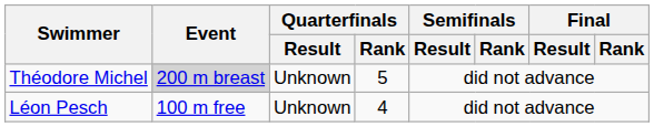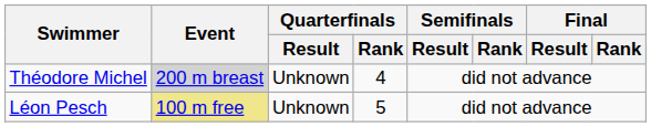Théodore Michel | Quarterfinals / Rank: 5 -> 4
Léon Pesch | Event: no background -> khaki background
Léon Pesch | Quarterfinals / Rank: 4 -> 5
